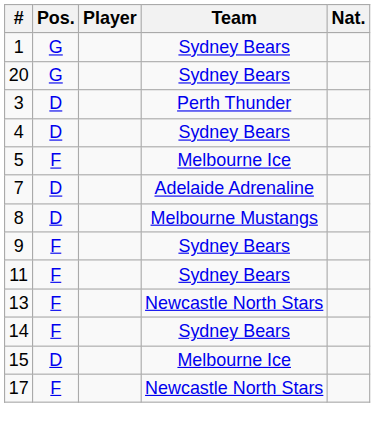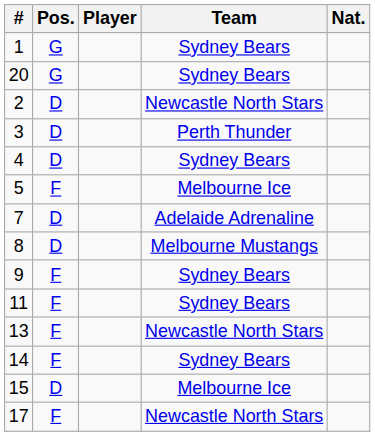+ row: 2 | D | Newcastle North Stars
